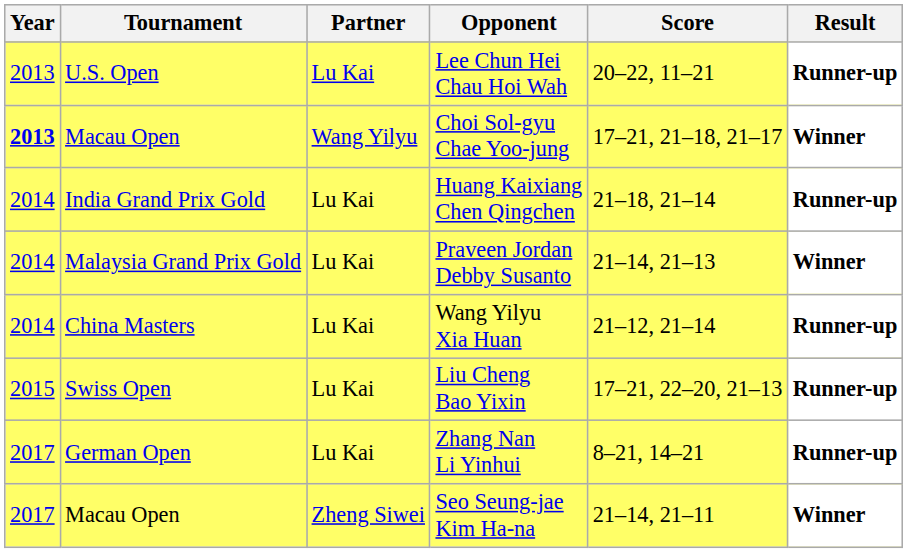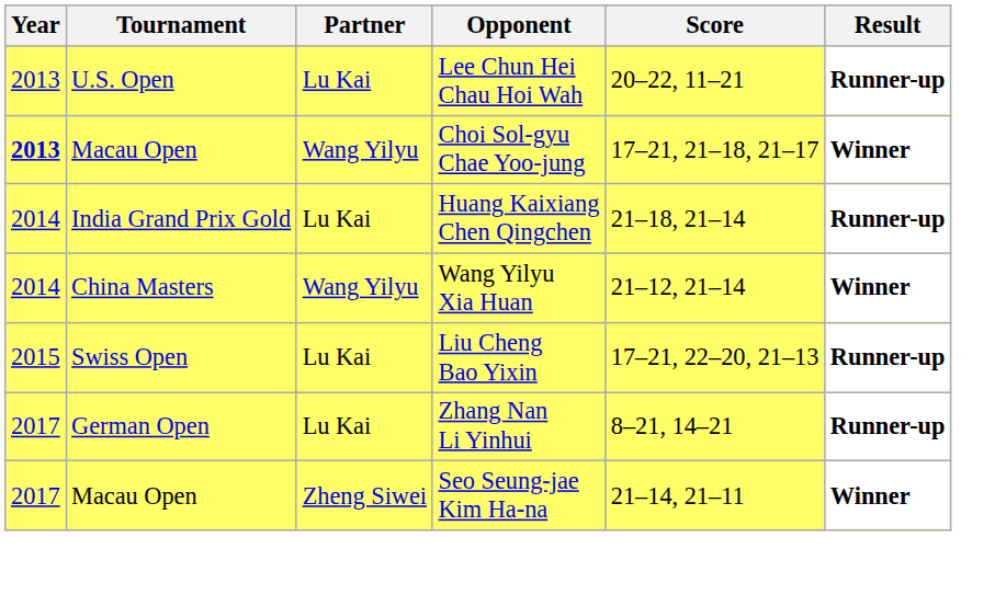- row: 2014 | Malaysia Grand Prix Gold | Lu Kai | Praveen Jordan Debby Susanto | 21–14, 21–13 | Winner
Wang Yilyu Xia Huan | Partner: Lu Kai -> Wang Yilyu
Wang Yilyu Xia Huan | Result: Runner-up -> Winner
